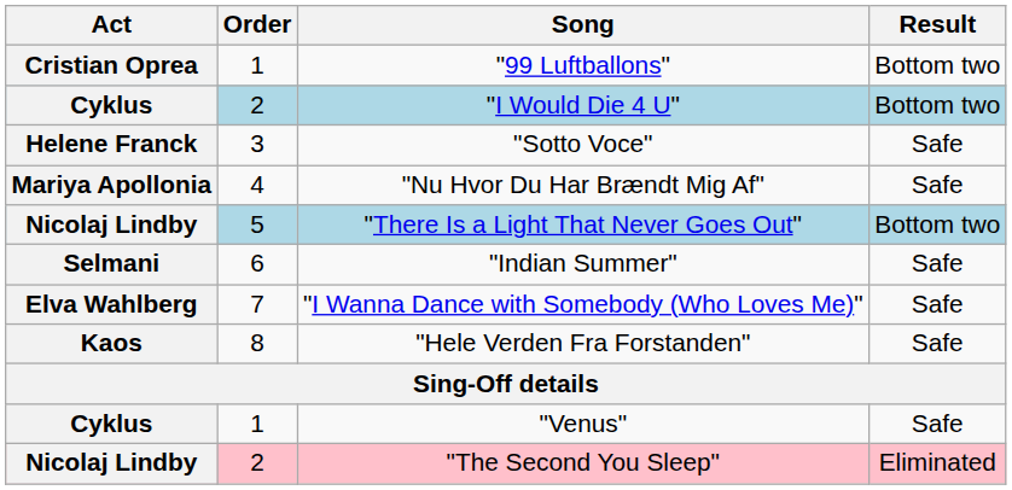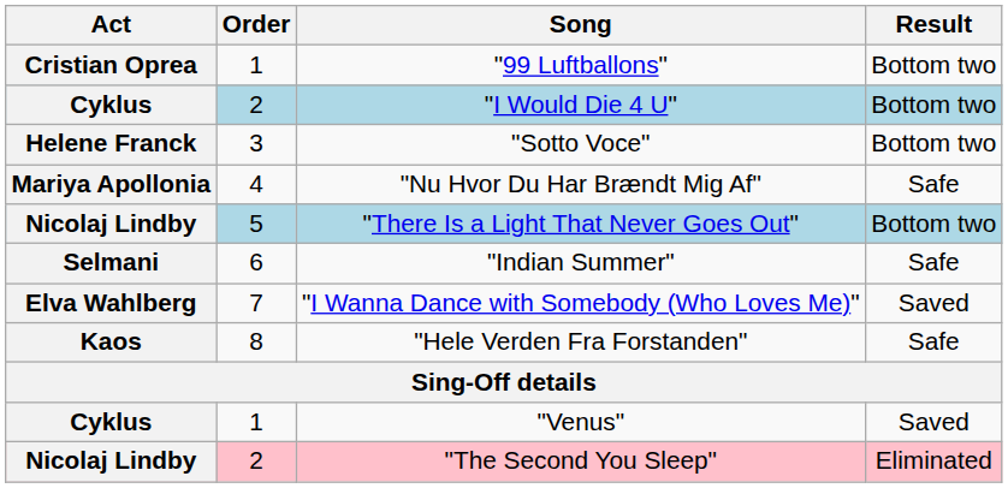"Sotto Voce" | Result: Safe -> Bottom two
"I Wanna Dance with Somebody (Who Loves Me)" | Result: Safe -> Saved
"Venus" | Result: Safe -> Saved
